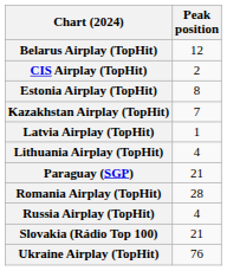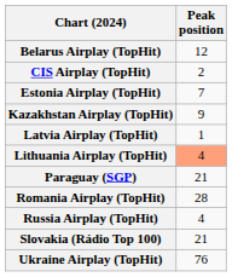Estonia Airplay (TopHit) | Peak position: 8 -> 7
Kazakhstan Airplay (TopHit) | Peak position: 7 -> 9
Lithuania Airplay (TopHit) | Peak position: no background -> lightsalmon background
